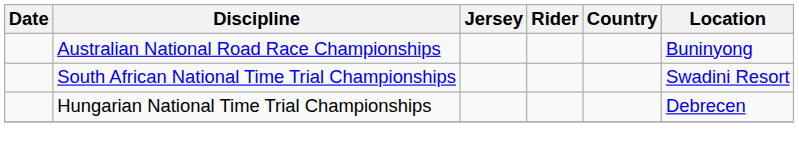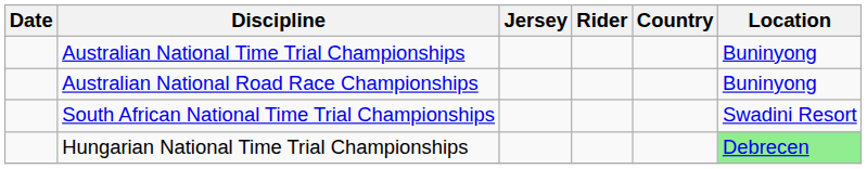+ row: Australian National Time Trial Championships | Buninyong
Hungarian National Time Trial Championships | Location: no background -> lightgreen background
